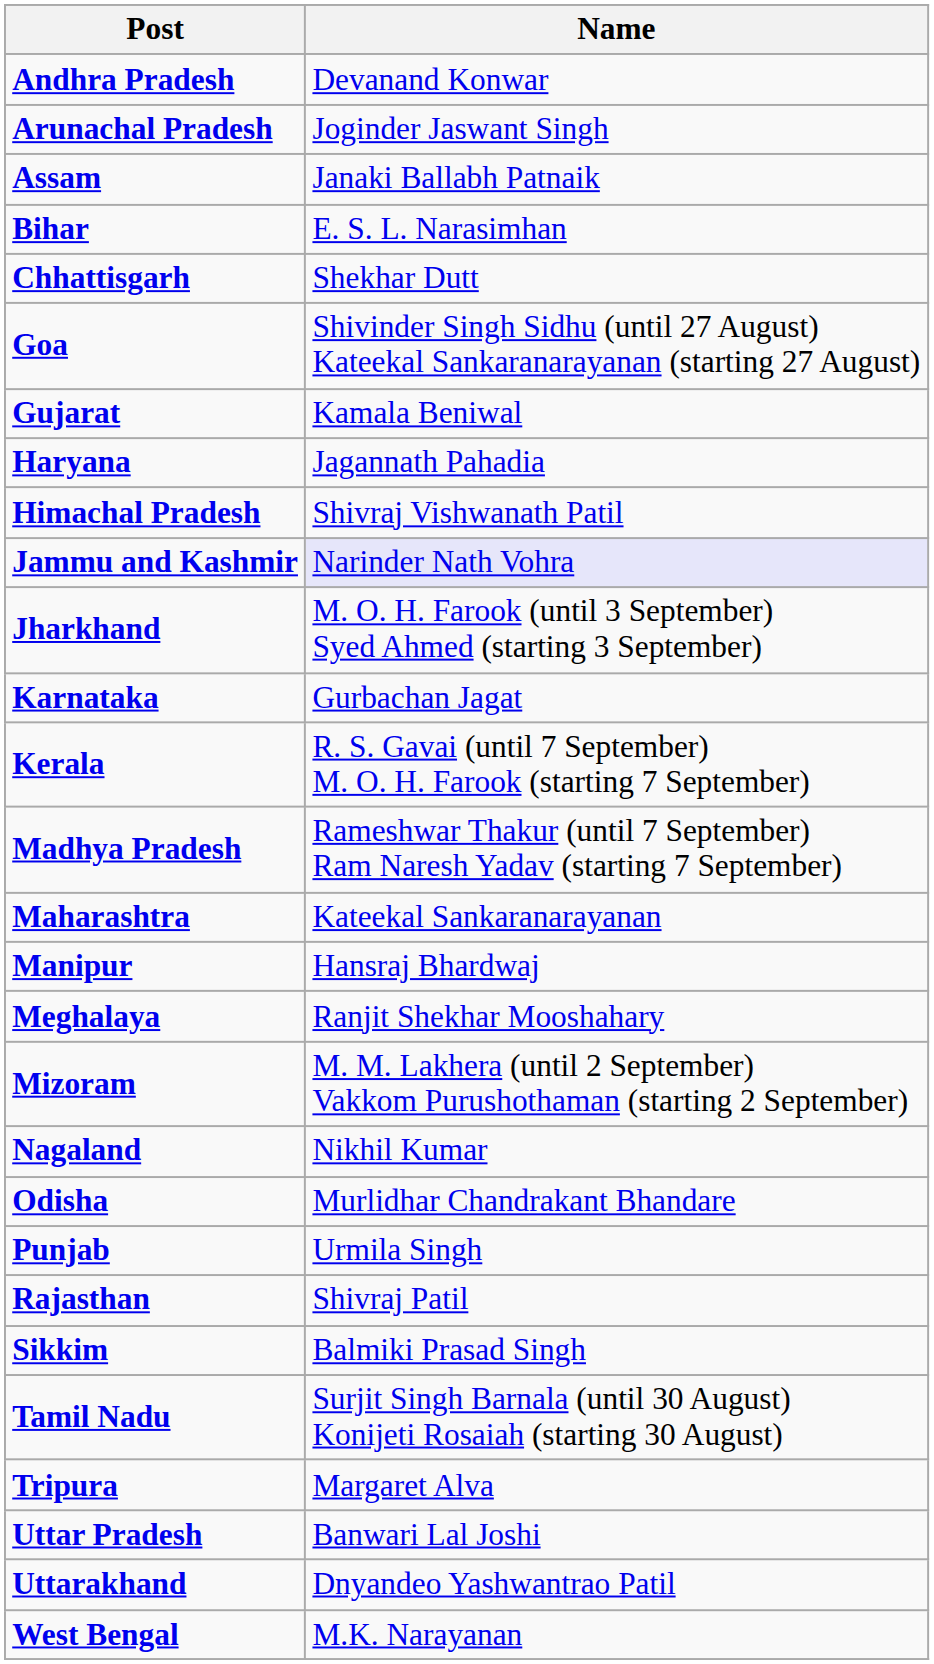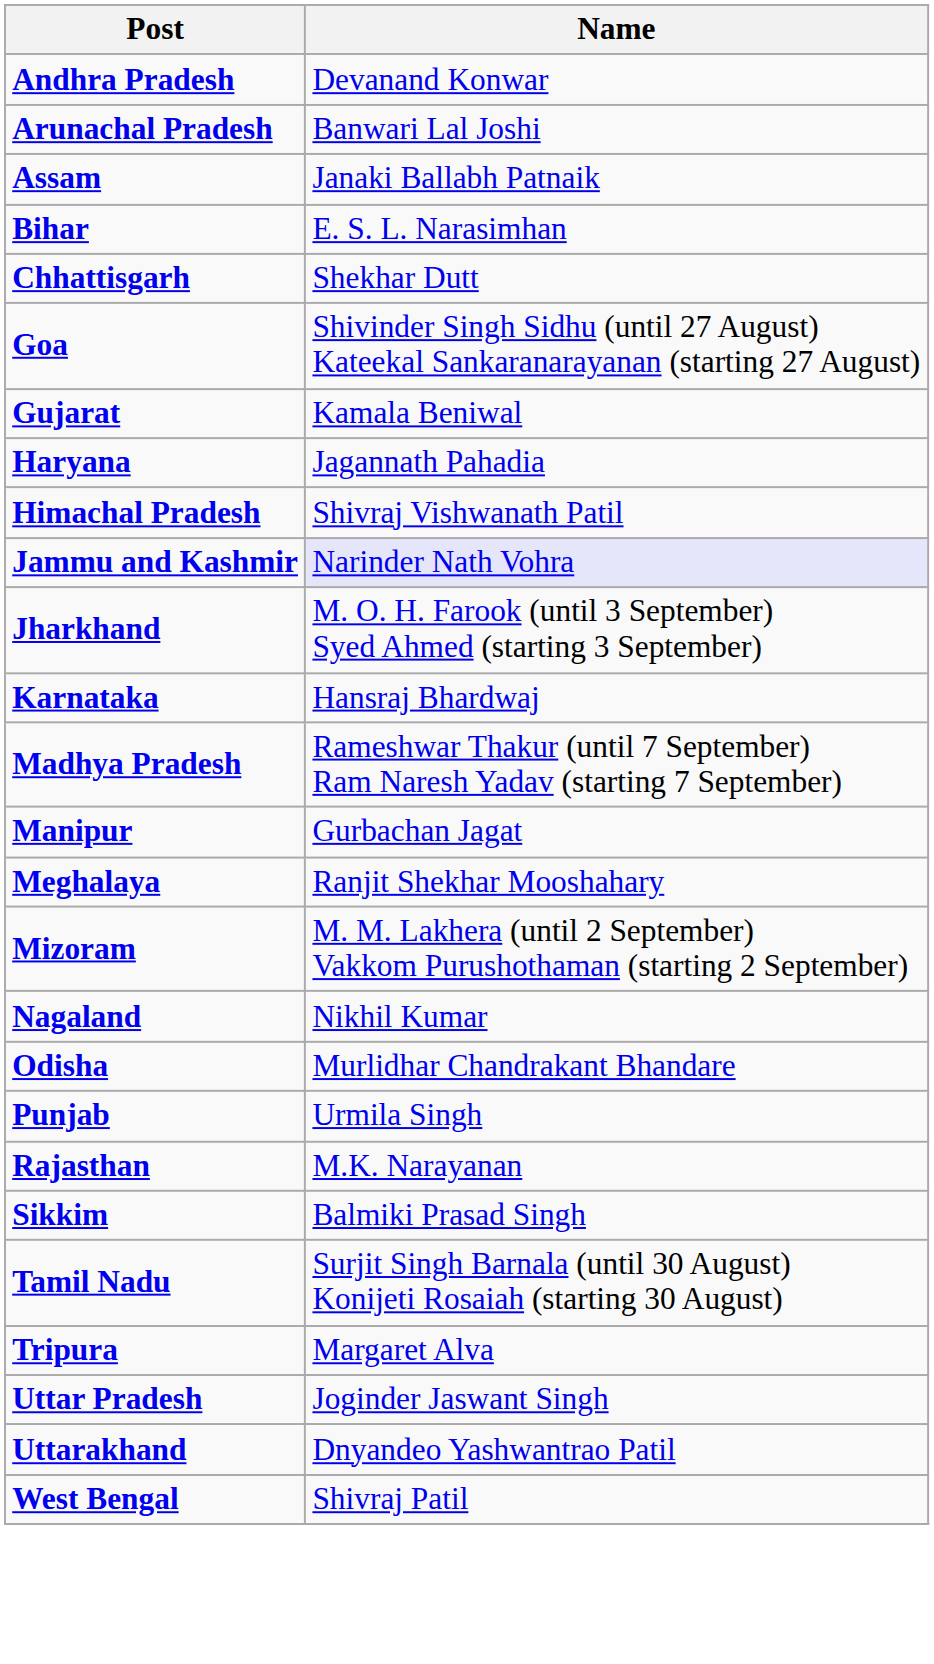Arunachal Pradesh | Name: Joginder Jaswant Singh -> Banwari Lal Joshi
Karnataka | Name: Gurbachan Jagat -> Hansraj Bhardwaj
- row: Kerala | R. S. Gavai (until 7 September) M. O. H. Farook (starting 7 September)
- row: Maharashtra | Kateekal Sankaranarayanan
Manipur | Name: Hansraj Bhardwaj -> Gurbachan Jagat
Rajasthan | Name: Shivraj Patil -> M.K. Narayanan
Uttar Pradesh | Name: Banwari Lal Joshi -> Joginder Jaswant Singh
West Bengal | Name: M.K. Narayanan -> Shivraj Patil
